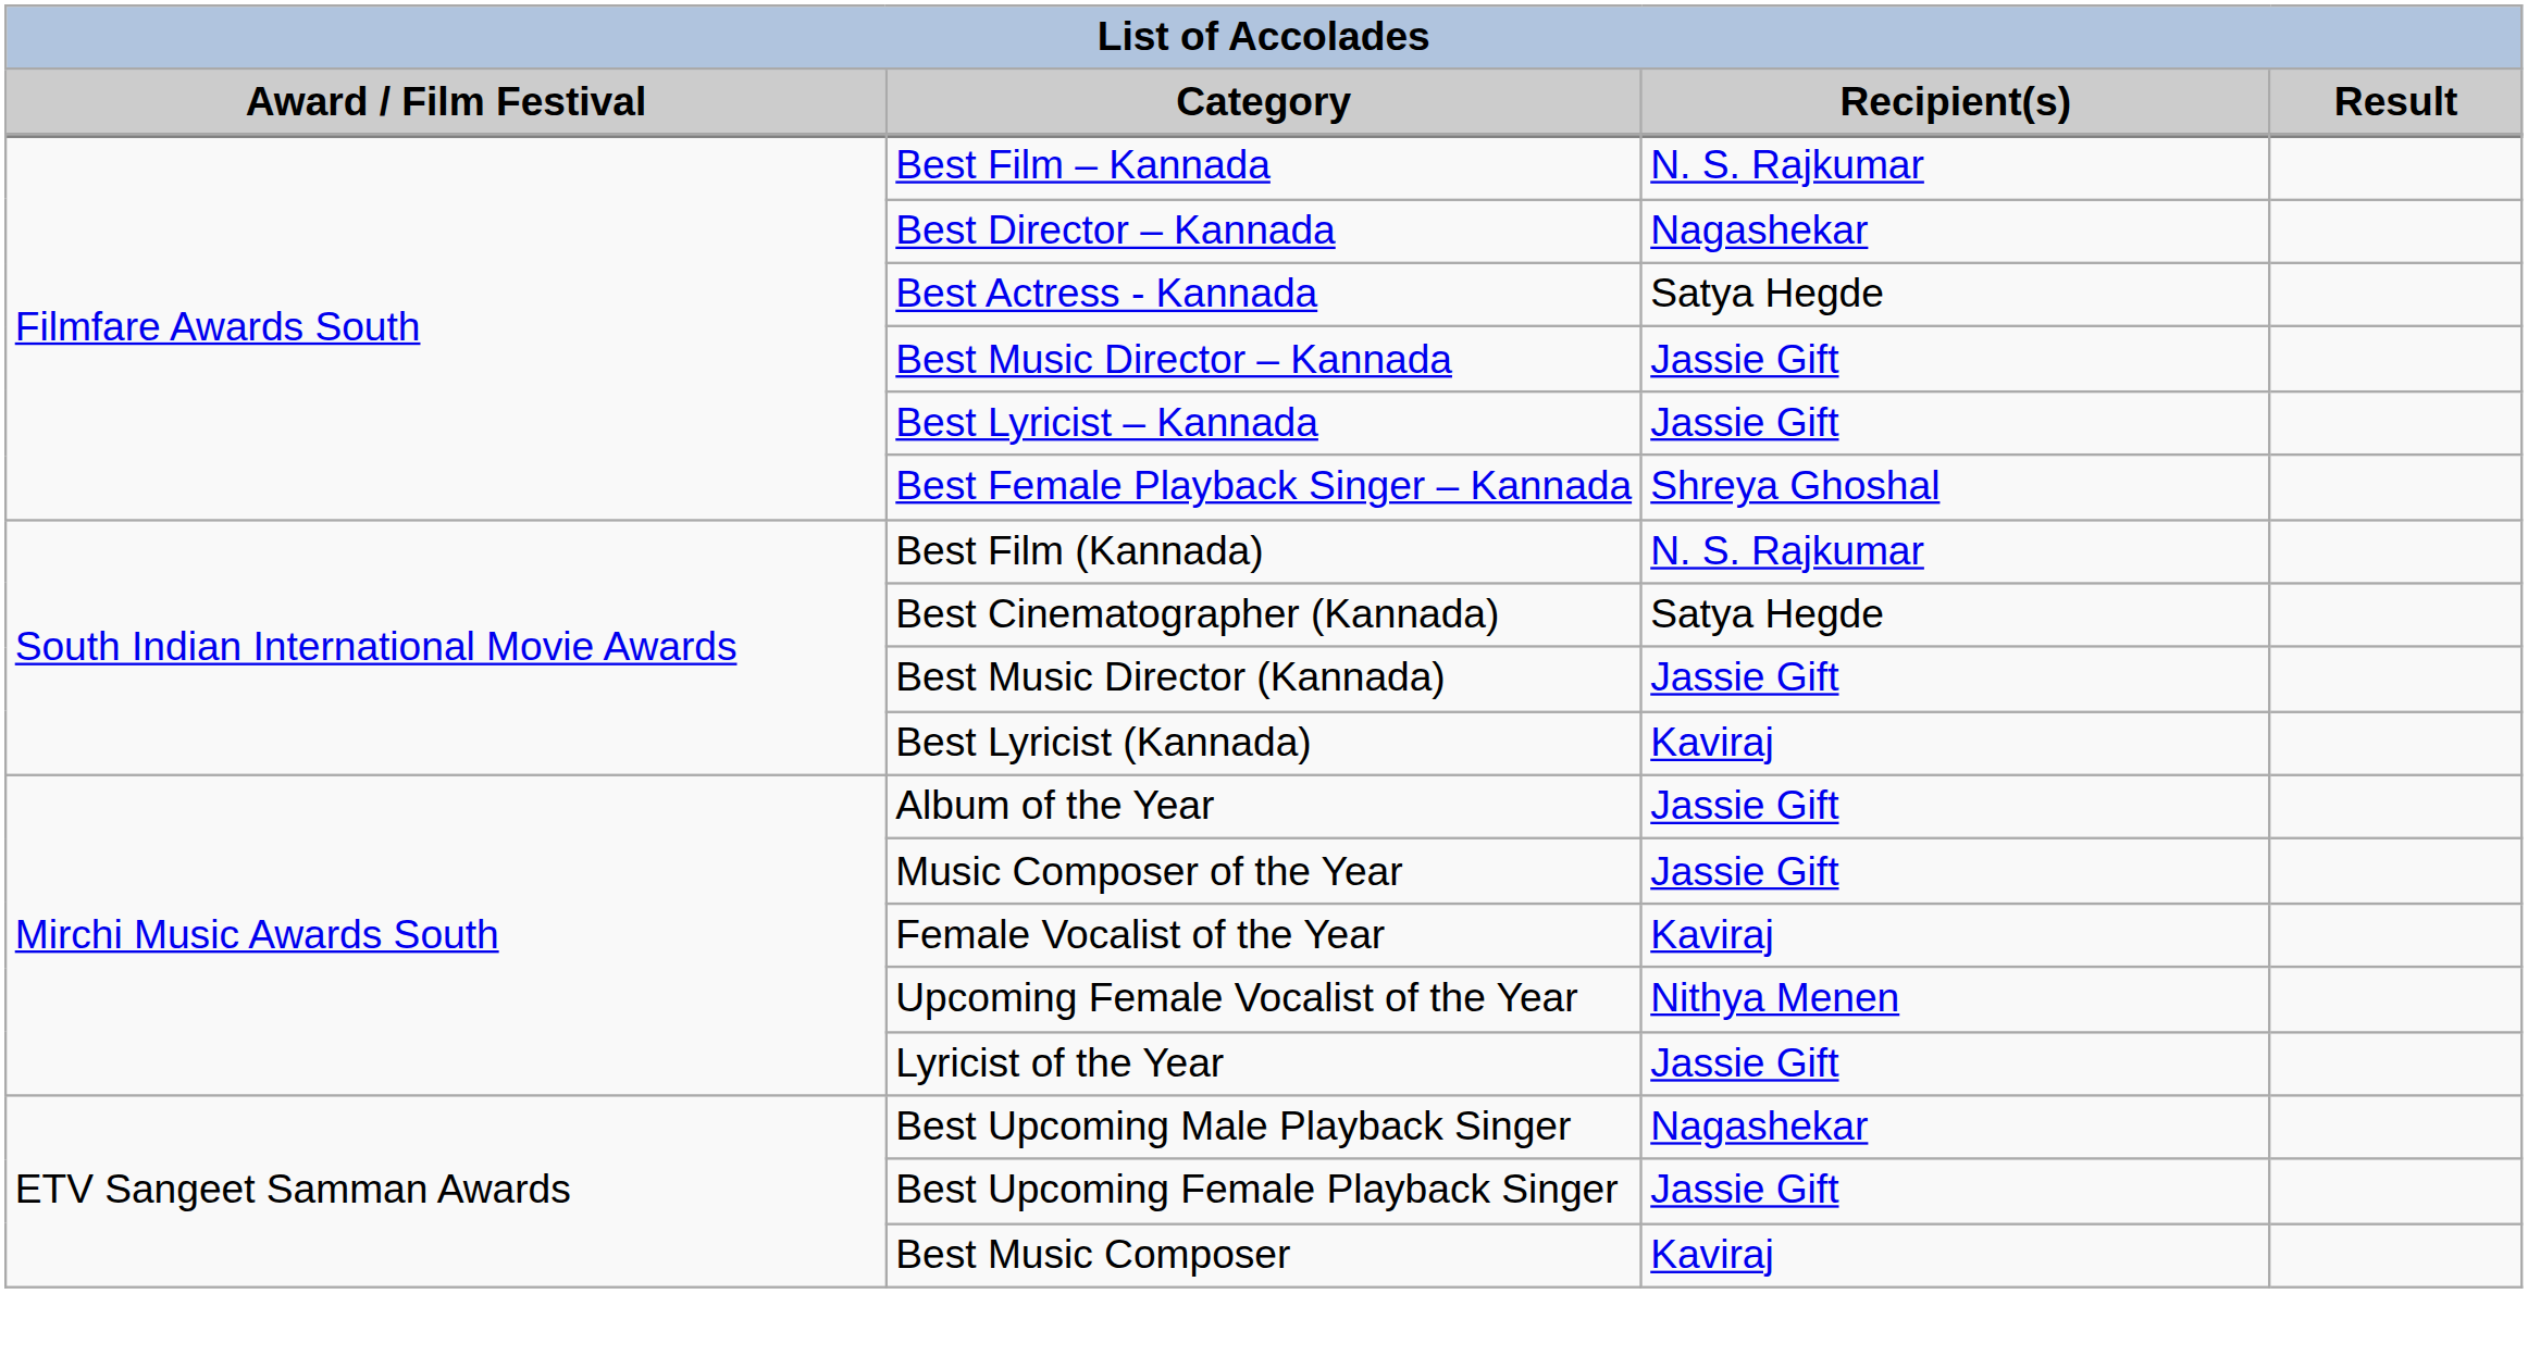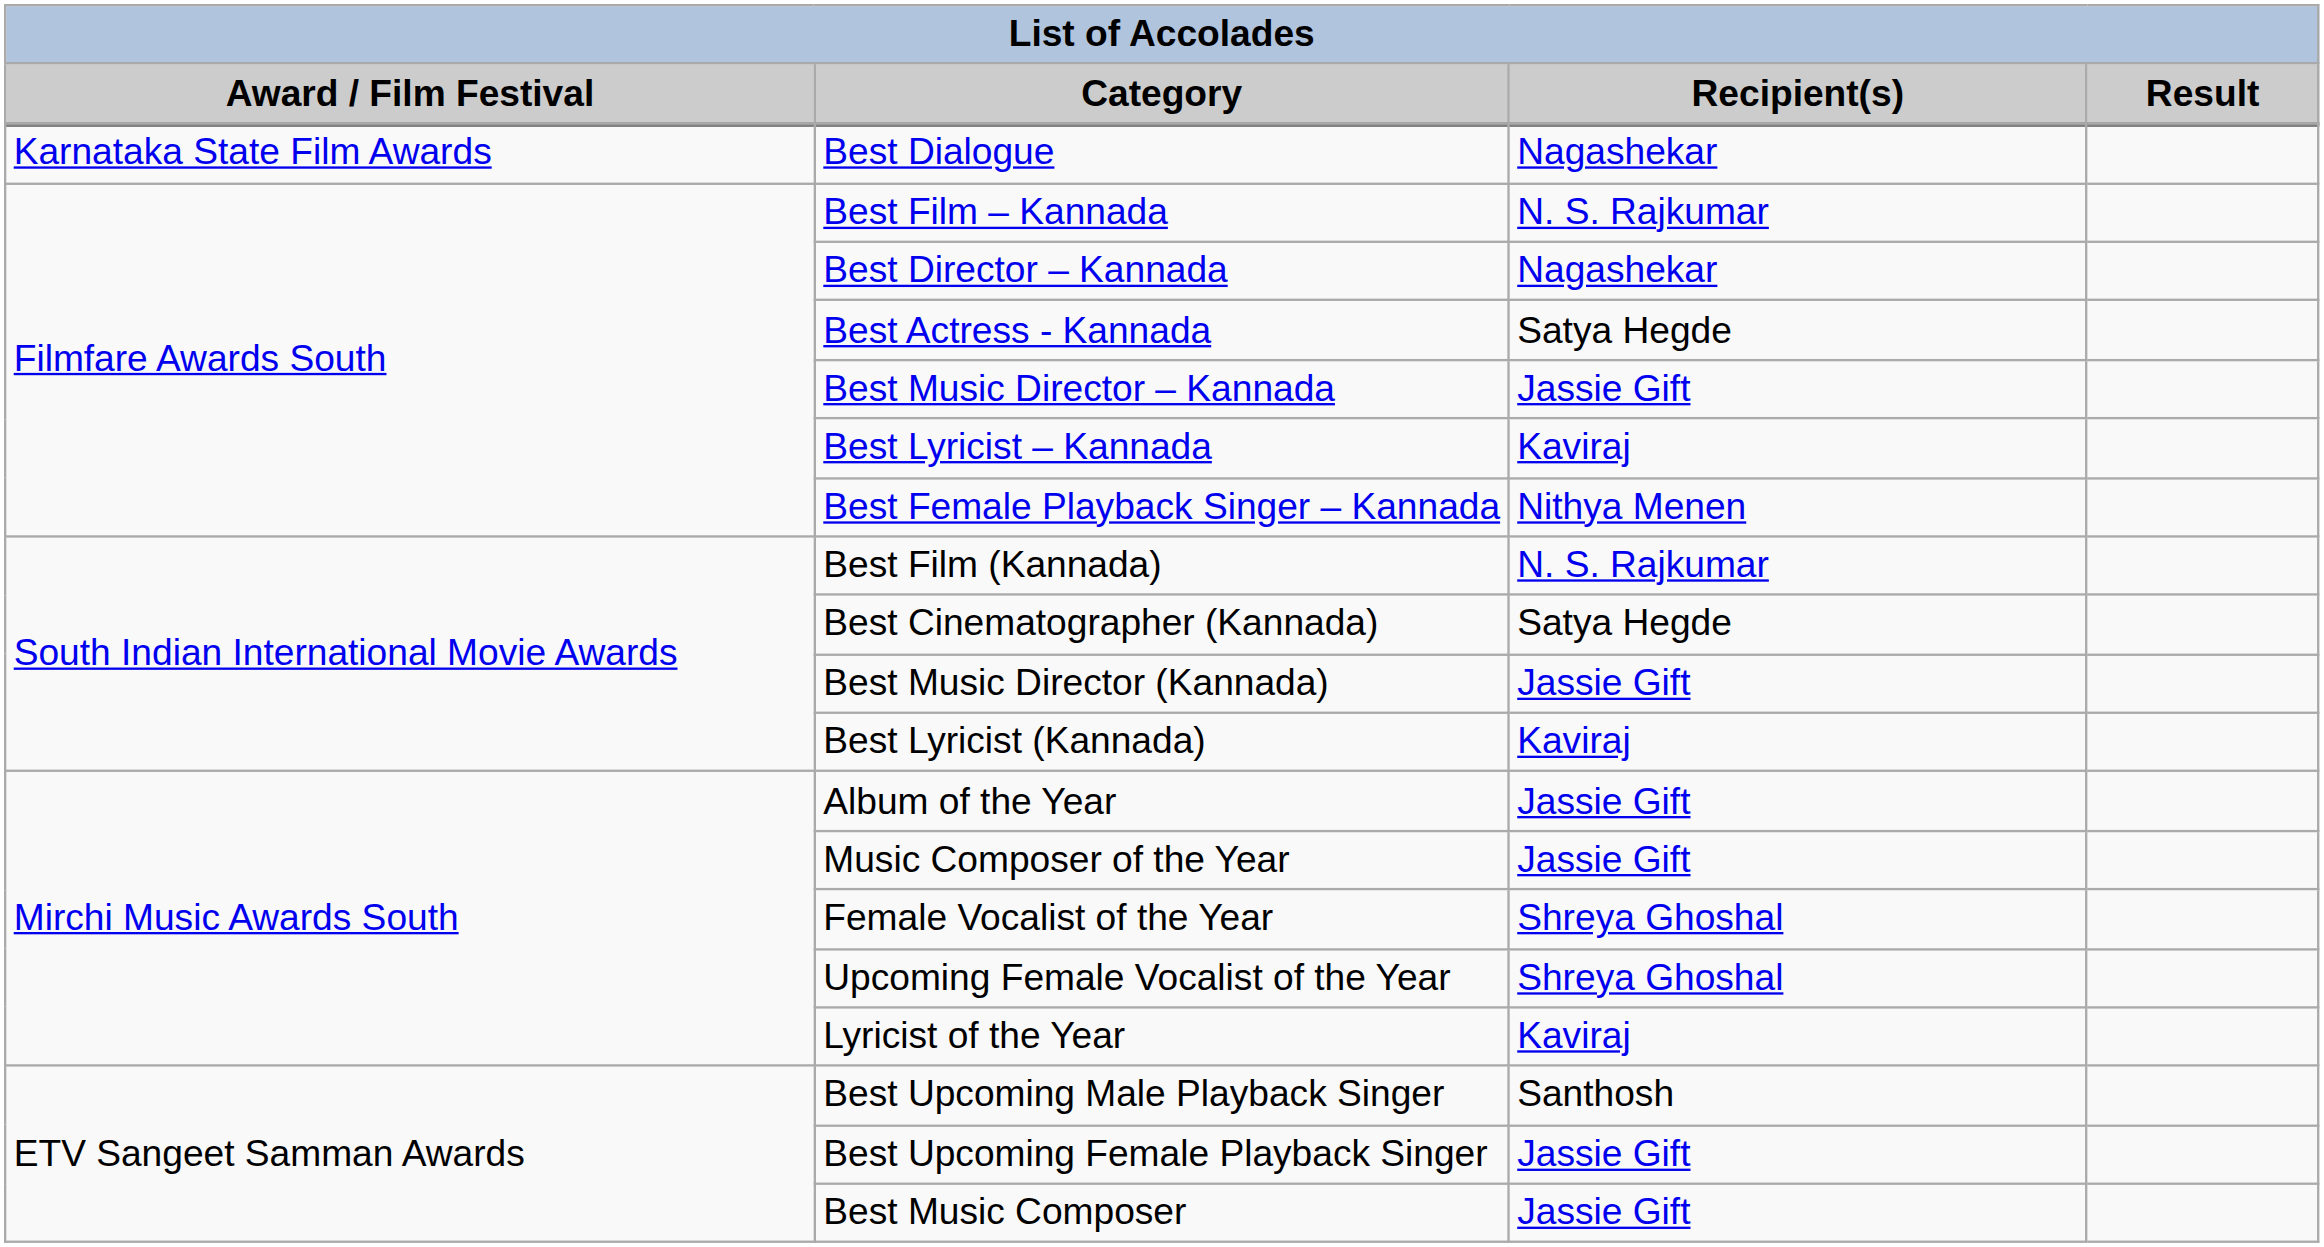+ row: Karnataka State Film Awards | Best Dialogue | Nagashekar
Best Lyricist – Kannada | Recipient(s): Jassie Gift -> Kaviraj
Best Female Playback Singer – Kannada | Recipient(s): Shreya Ghoshal -> Nithya Menen
Female Vocalist of the Year | Recipient(s): Kaviraj -> Shreya Ghoshal
Upcoming Female Vocalist of the Year | Recipient(s): Nithya Menen -> Shreya Ghoshal
Lyricist of the Year | Recipient(s): Jassie Gift -> Kaviraj
Best Upcoming Male Playback Singer | Recipient(s): Nagashekar -> Santhosh
Best Music Composer | Recipient(s): Kaviraj -> Jassie Gift
